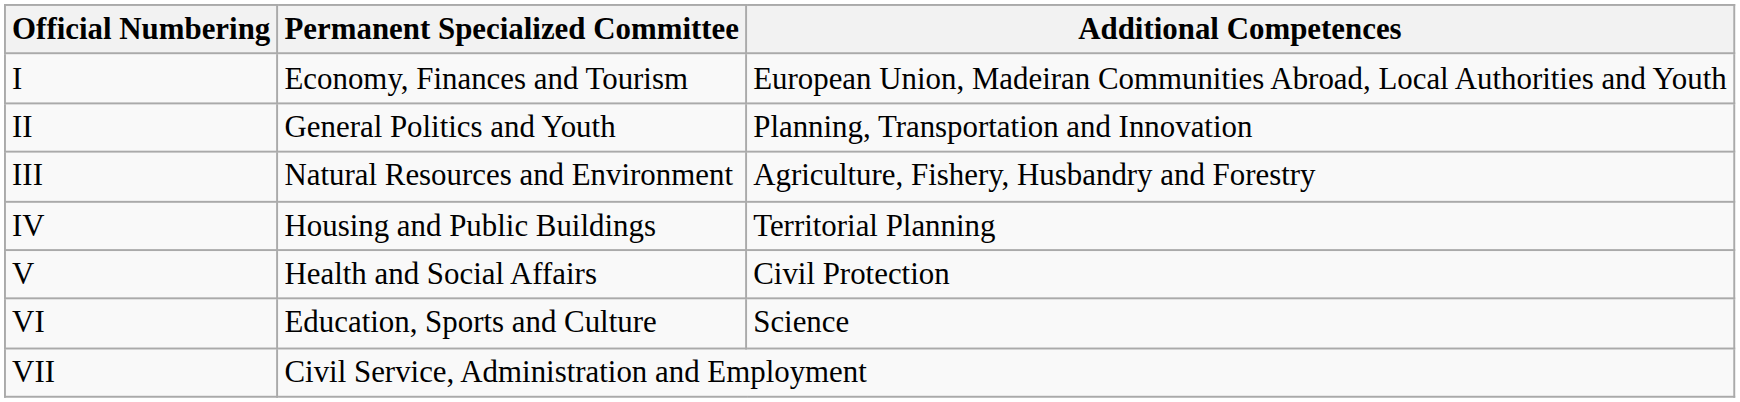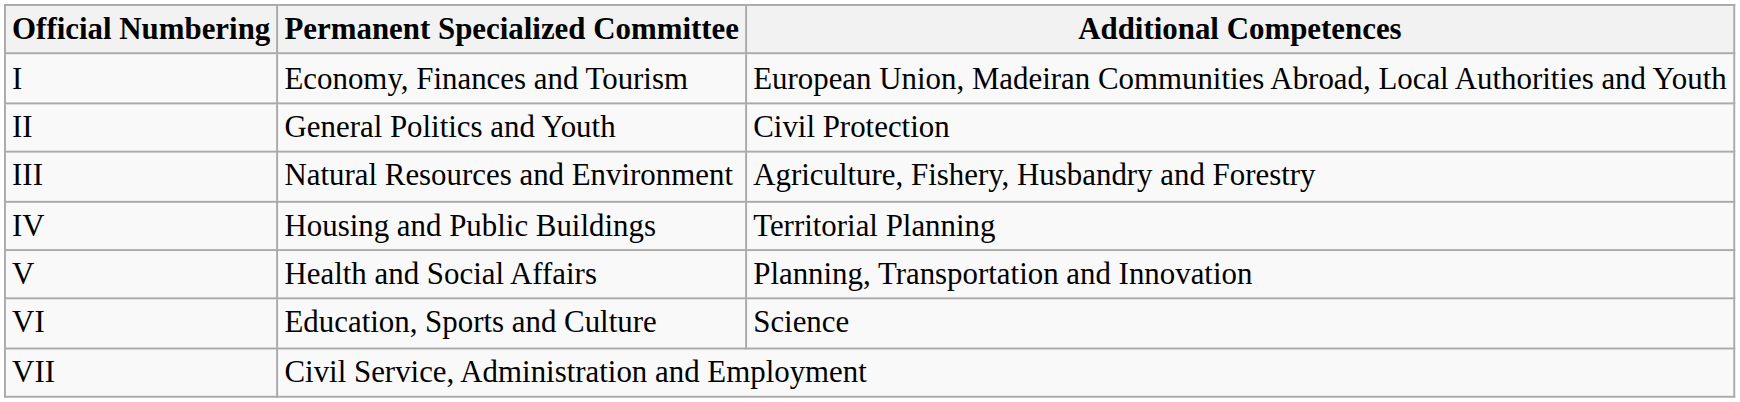II | Additional Competences: Planning, Transportation and Innovation -> Civil Protection
V | Additional Competences: Civil Protection -> Planning, Transportation and Innovation
